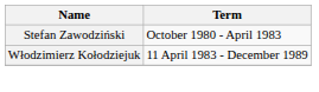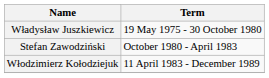+ row: Władysław Juszkiewicz | 19 May 1975 - 30 October 1980
